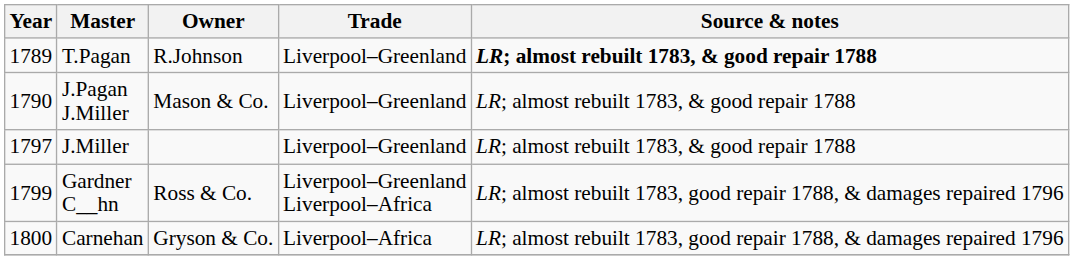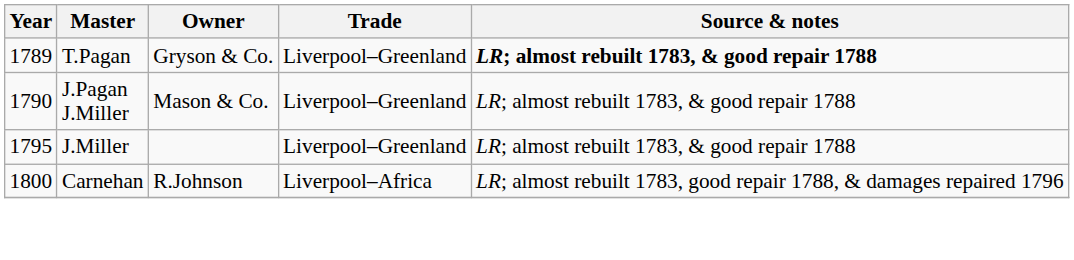T.Pagan | Owner: R.Johnson -> Gryson & Co.
J.Miller | Year: 1797 -> 1795
- row: 1799 | Gardner C__hn | Ross & Co. | Liverpool–Greenland Liverpool–Africa | LR; almost rebuilt 1783, good repair 1788, & damages repaired 1796
Carnehan | Owner: Gryson & Co. -> R.Johnson
